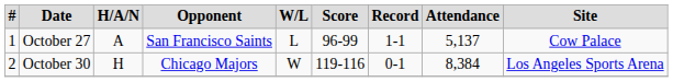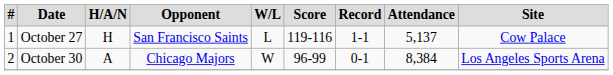October 27 | H/A/N: A -> H
October 27 | Score: 96-99 -> 119-116
October 30 | H/A/N: H -> A
October 30 | Score: 119-116 -> 96-99
